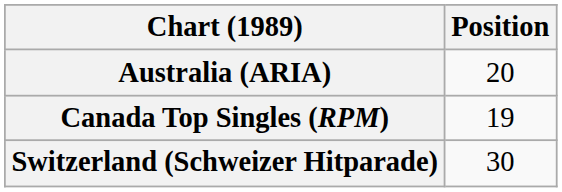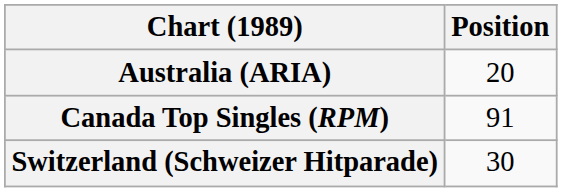Canada Top Singles (RPM) | Position: 19 -> 91
